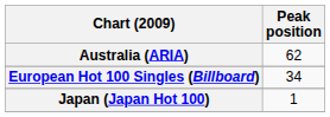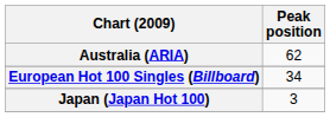Japan (Japan Hot 100) | Peak position: 1 -> 3
